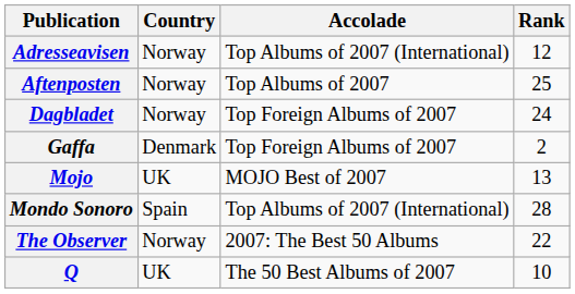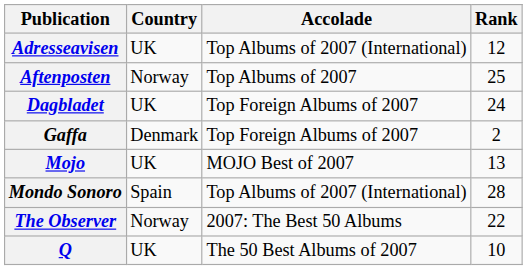Adresseavisen | Country: Norway -> UK
Dagbladet | Country: Norway -> UK
